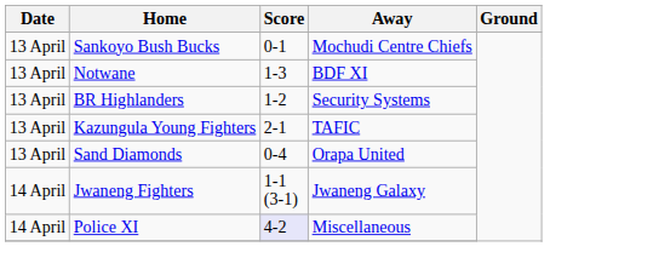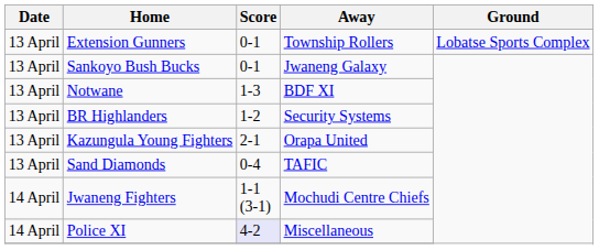+ row: 13 April | Extension Gunners | 0-1 | Township Rollers | Lobatse Sports Complex
Sankoyo Bush Bucks | Away: Mochudi Centre Chiefs -> Jwaneng Galaxy
Kazungula Young Fighters | Away: TAFIC -> Orapa United
Sand Diamonds | Away: Orapa United -> TAFIC
Jwaneng Fighters | Away: Jwaneng Galaxy -> Mochudi Centre Chiefs
